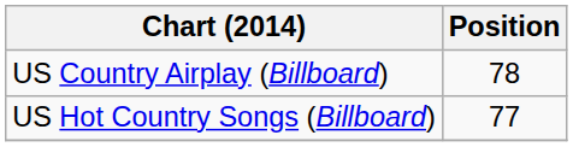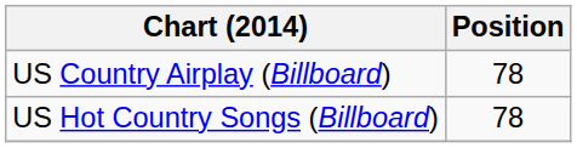US Hot Country Songs (Billboard) | Position: 77 -> 78
